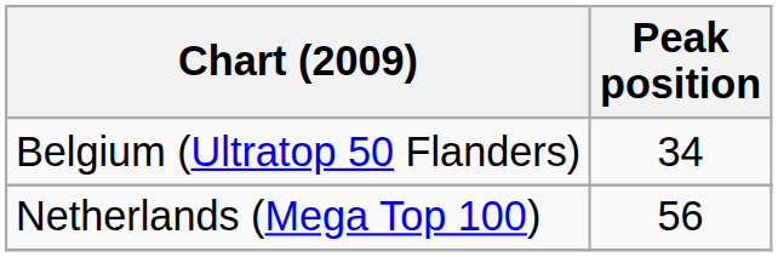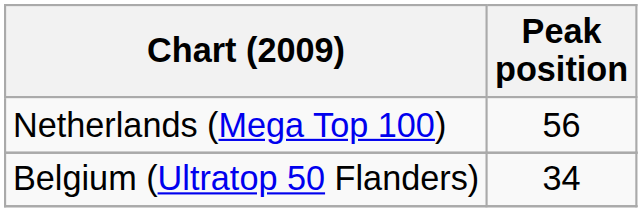rows swapped: Belgium (Ultratop 50 Flanders) <-> Netherlands (Mega Top 100)
